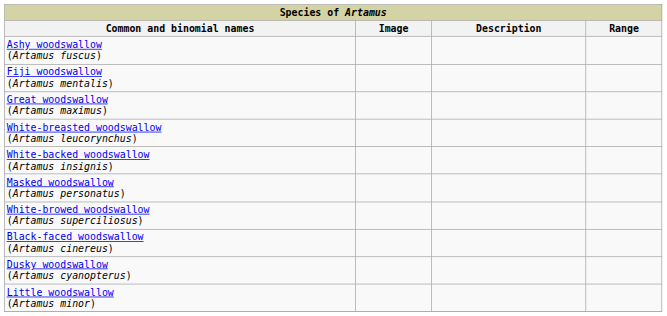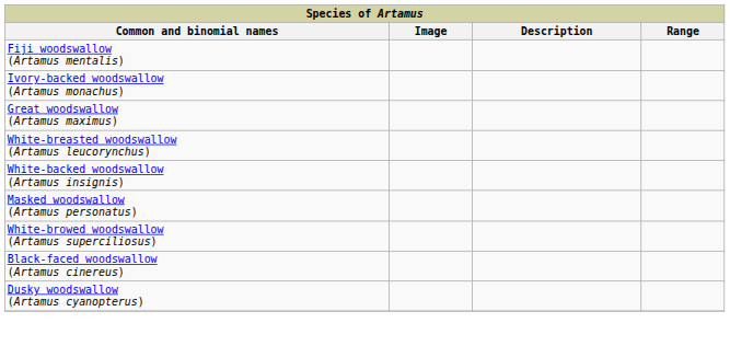- row: Ashy woodswallow (Artamus fuscus)
+ row: Ivory-backed woodswallow (Artamus monachus)
- row: Little woodswallow (Artamus minor)
